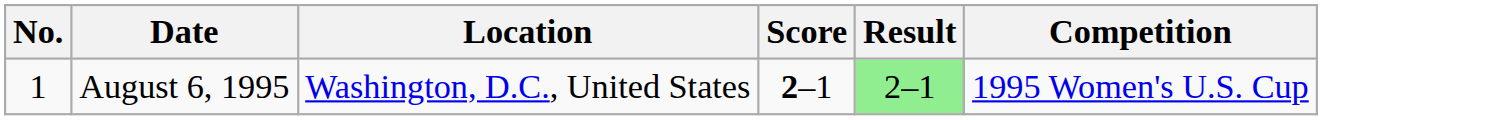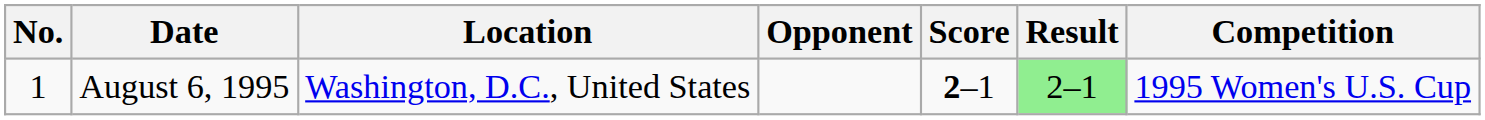+ column: Opponent
